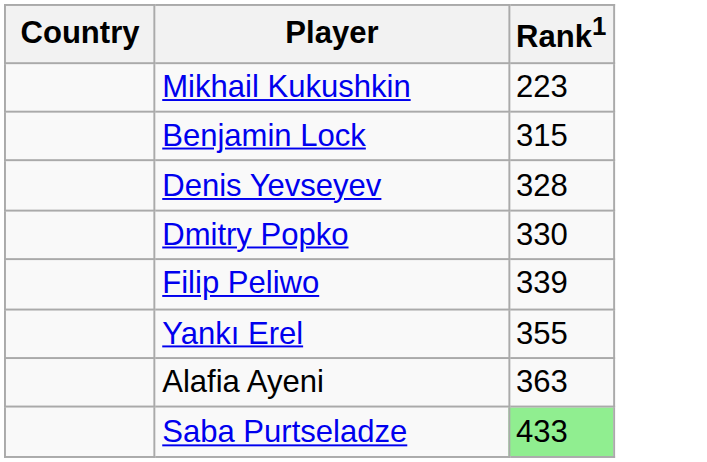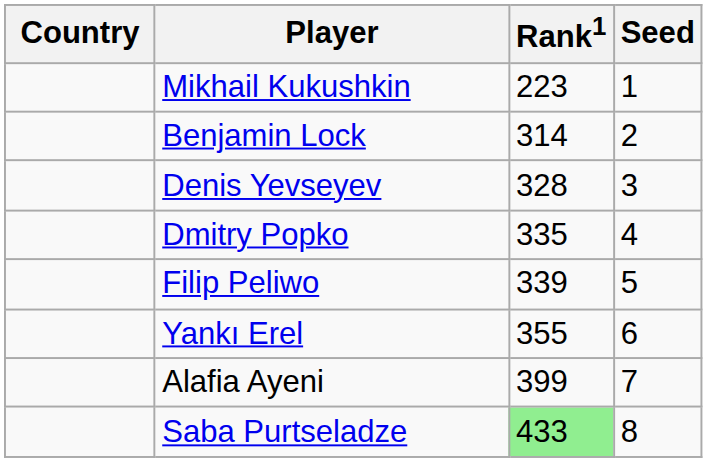+ column: Seed | 1 | 2 | 3 | 4 | 5 | 6 | 7 | 8
Benjamin Lock | Rank1: 315 -> 314
Dmitry Popko | Rank1: 330 -> 335
Alafia Ayeni | Rank1: 363 -> 399
